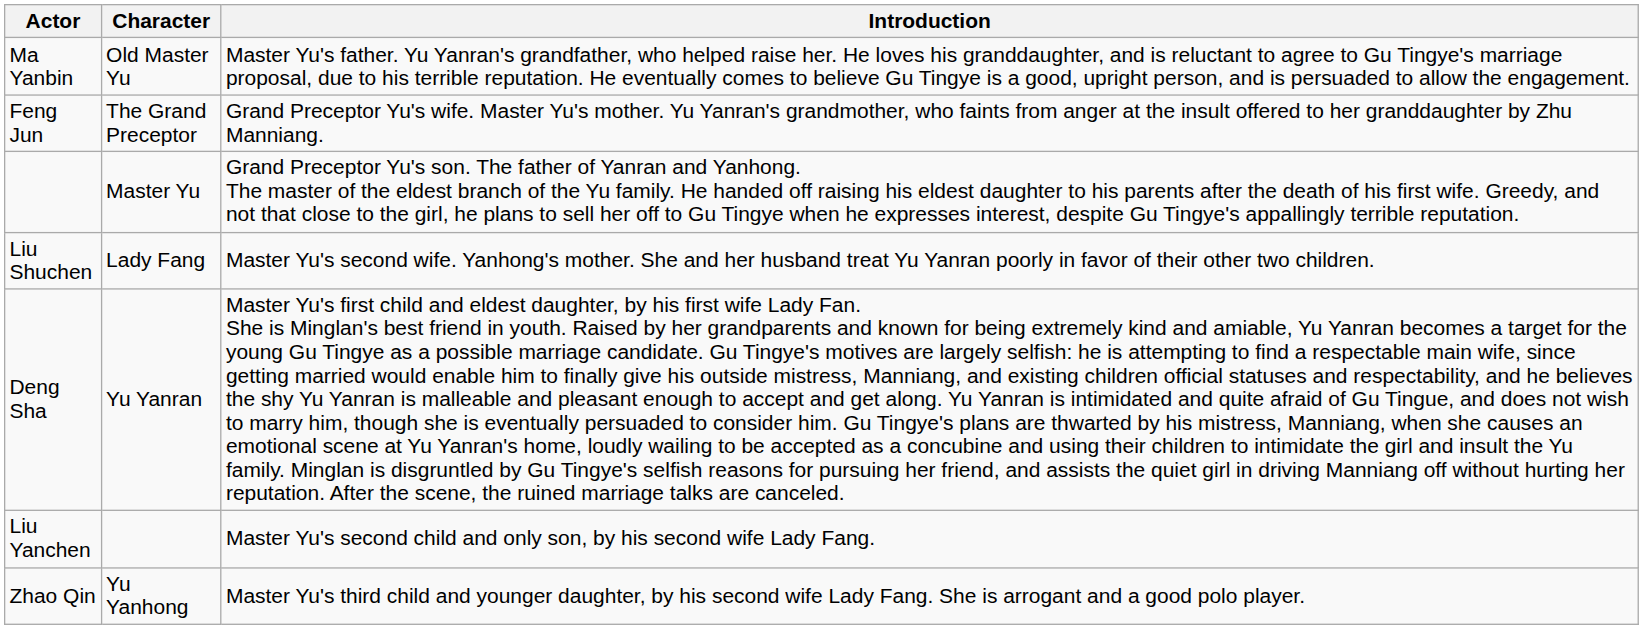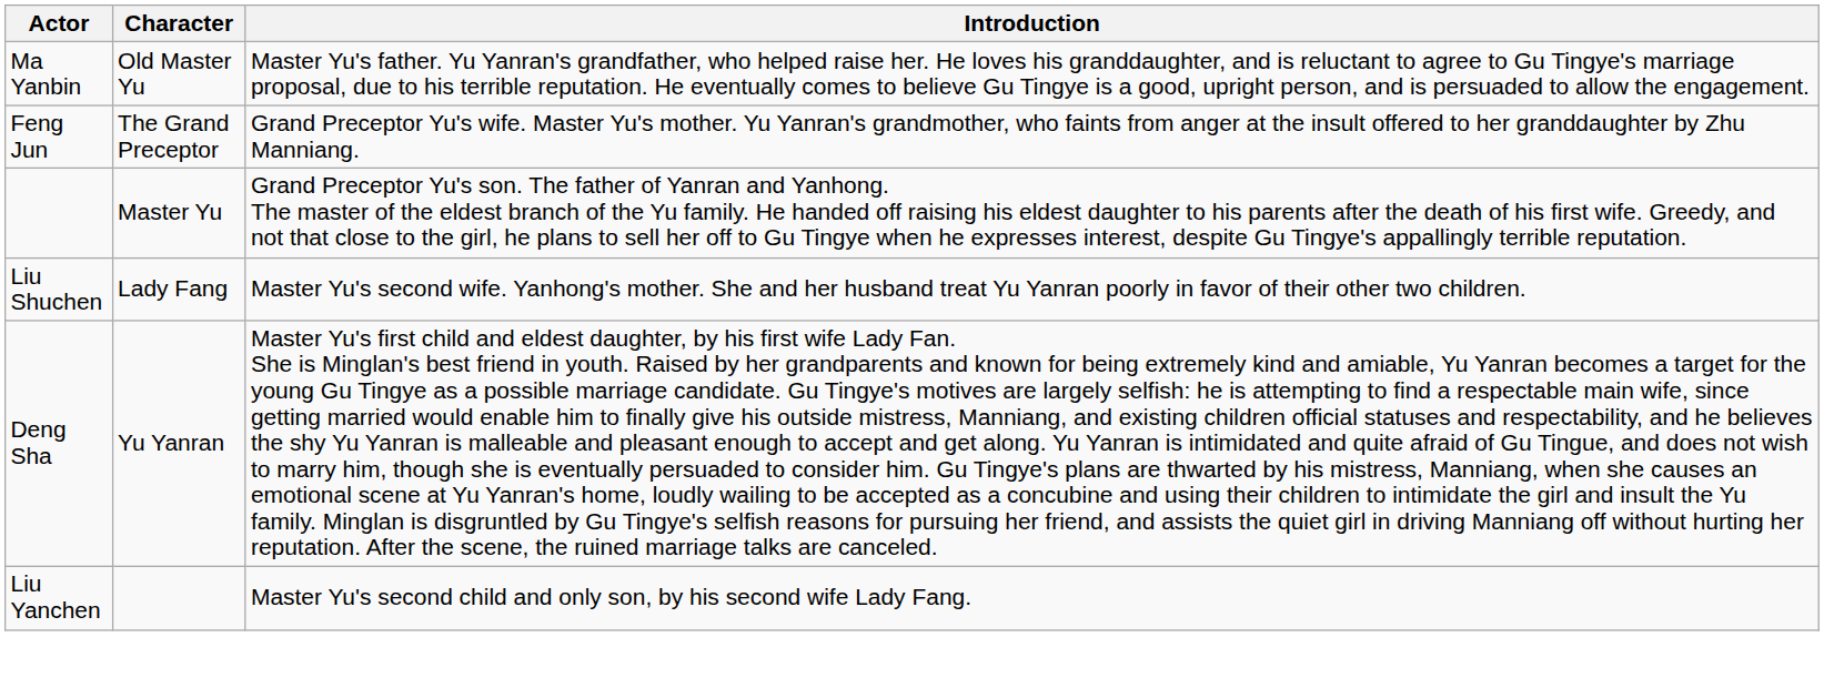- row: Zhao Qin | Yu Yanhong | Master Yu's third child and younger daughter, by his second wife Lady Fang. She is arrogant and a good polo player.
